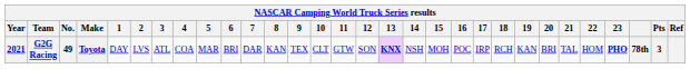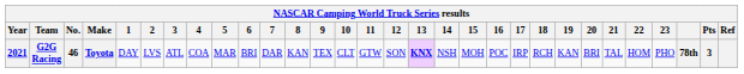G2G Racing | No.: 49 -> 46
G2G Racing | 23: bold -> normal
